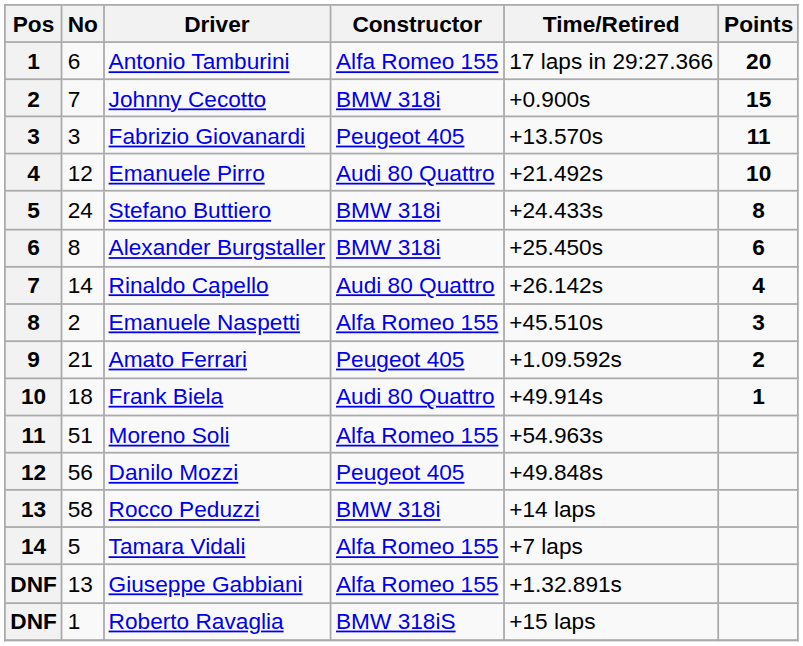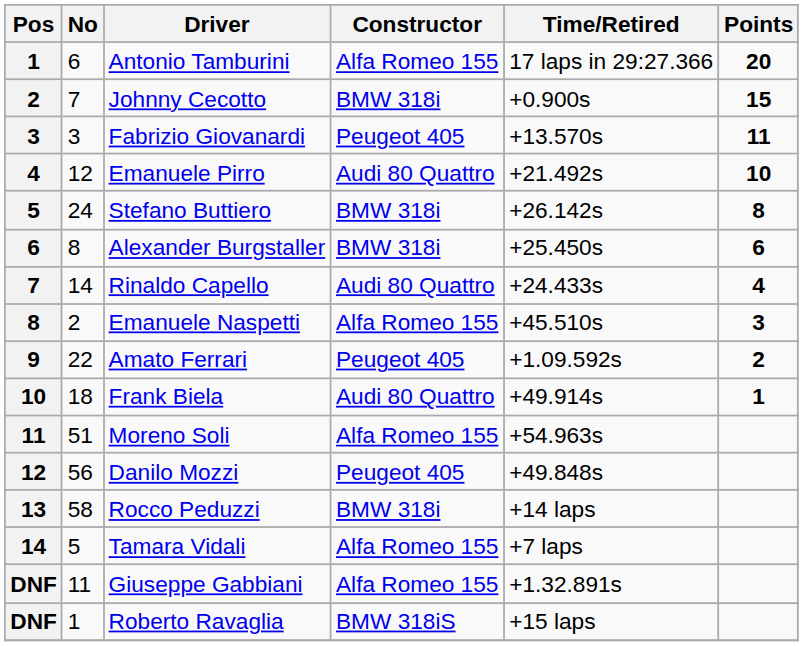Stefano Buttiero | Time/Retired: +24.433s -> +26.142s
Rinaldo Capello | Time/Retired: +26.142s -> +24.433s
Amato Ferrari | No: 21 -> 22
Giuseppe Gabbiani | No: 13 -> 11
